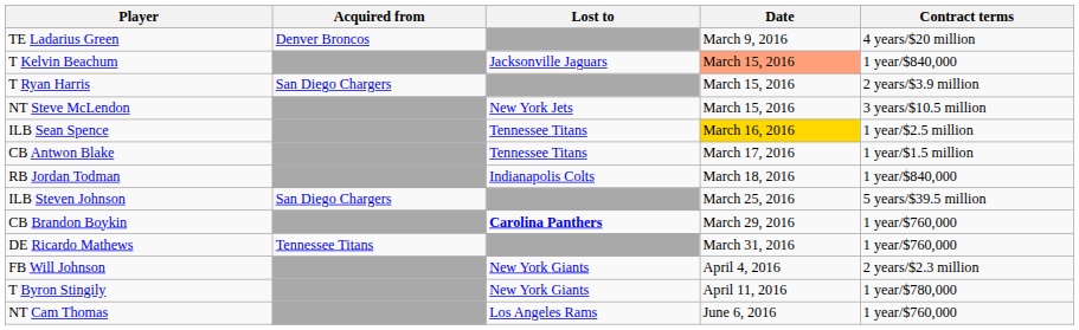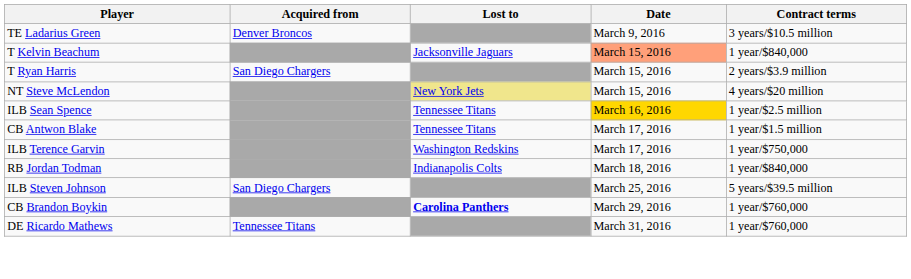TE Ladarius Green | Contract terms: 4 years/$20 million -> 3 years/$10.5 million
NT Steve McLendon | Lost to: no background -> khaki background
NT Steve McLendon | Contract terms: 3 years/$10.5 million -> 4 years/$20 million
+ row: ILB Terence Garvin | Washington Redskins | March 17, 2016 | 1 year/$750,000
- row: FB Will Johnson | New York Giants | April 4, 2016 | 2 years/$2.3 million
- row: T Byron Stingily | New York Giants | April 11, 2016 | 1 year/$780,000
- row: NT Cam Thomas | Los Angeles Rams | June 6, 2016 | 1 year/$760,000
